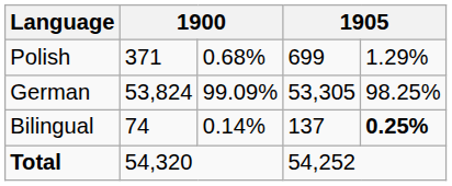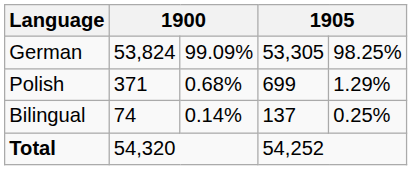rows swapped: German <-> Polish
Bilingual | column 5: bold -> normal
